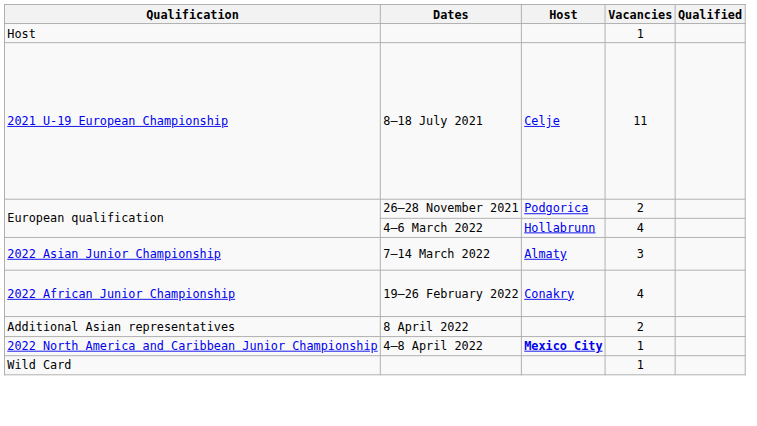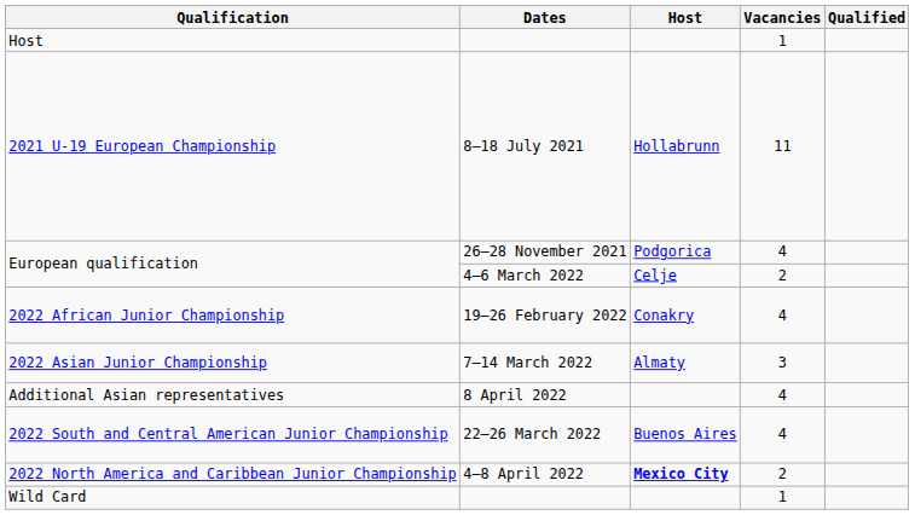2021 U-19 European Championship | Host: Celje -> Hollabrunn
European qualification / 26–28 November 2021 | Vacancies: 2 -> 4
European qualification / 4–6 March 2022 | Host: Hollabrunn -> Celje
European qualification / 4–6 March 2022 | Vacancies: 4 -> 2
rows swapped: 2022 African Junior Championship <-> 2022 Asian Junior Championship
Additional Asian representatives | Vacancies: 2 -> 4
+ row: 2022 South and Central American Junior Championship | 22–26 March 2022 | Buenos Aires | 4
2022 North America and Caribbean Junior Championship | Vacancies: 1 -> 2
